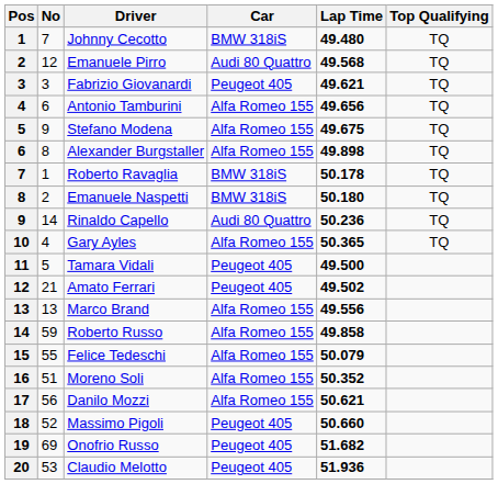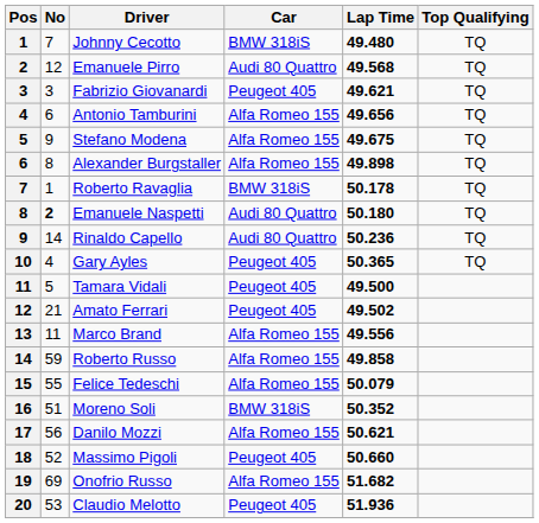Emanuele Naspetti | No: normal -> bold
Emanuele Naspetti | Car: BMW 318iS -> Audi 80 Quattro
Gary Ayles | Car: Alfa Romeo 155 -> Peugeot 405
Marco Brand | No: 13 -> 11
Moreno Soli | Car: Alfa Romeo 155 -> BMW 318iS
Onofrio Russo | Car: Peugeot 405 -> Alfa Romeo 155
